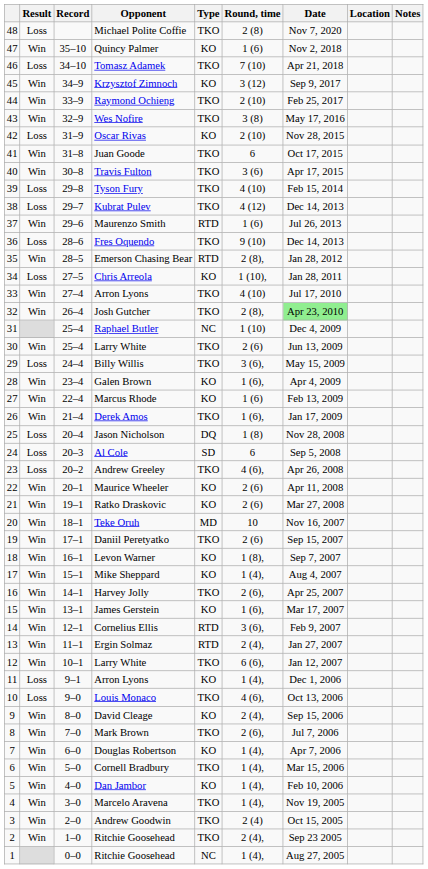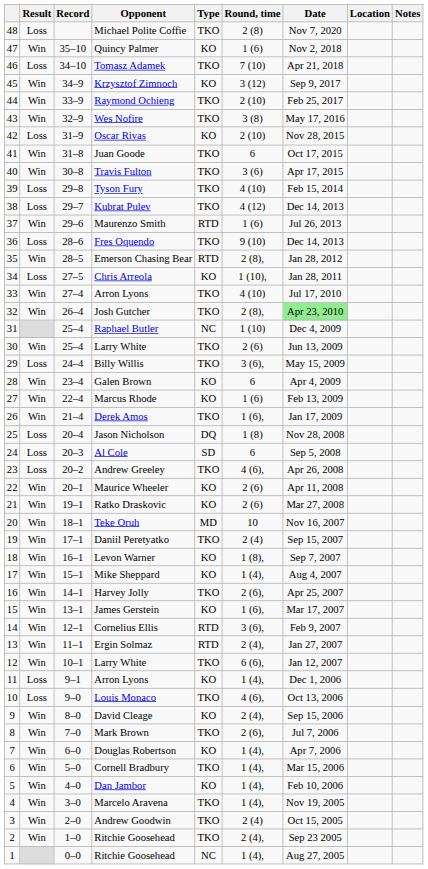Galen Brown | Round, time: 1 (6), -> 6
Daniil Peretyatko | Round, time: 2 (6) -> 2 (4)
